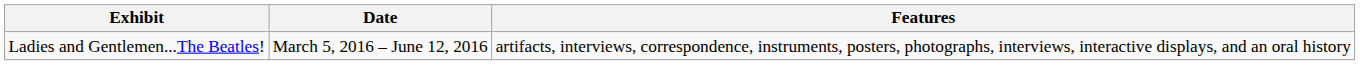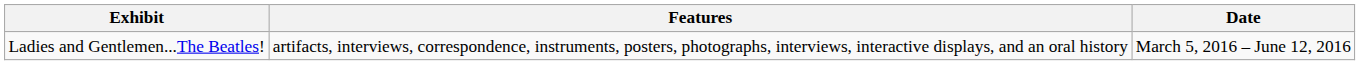columns swapped: Date <-> Features
